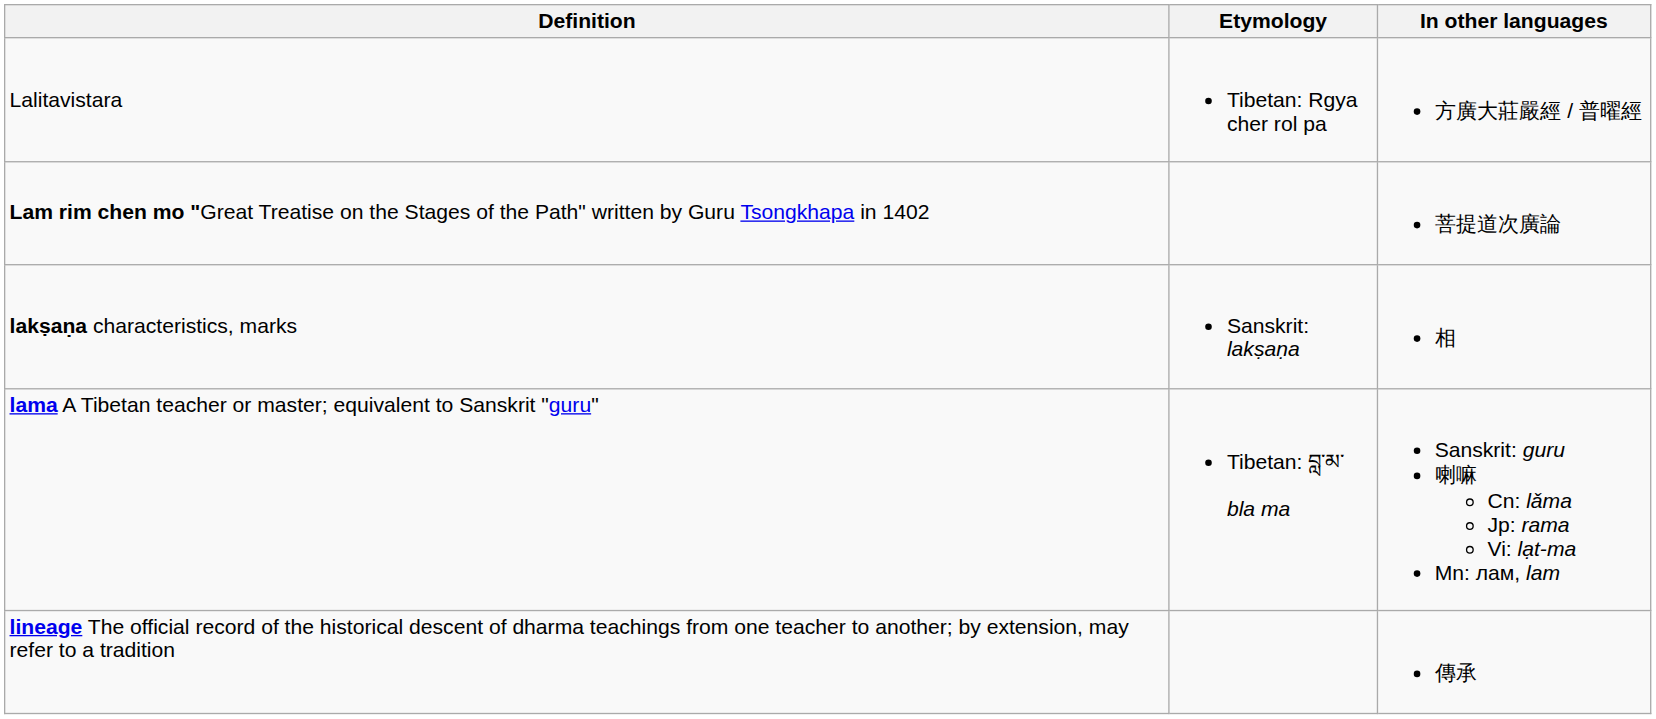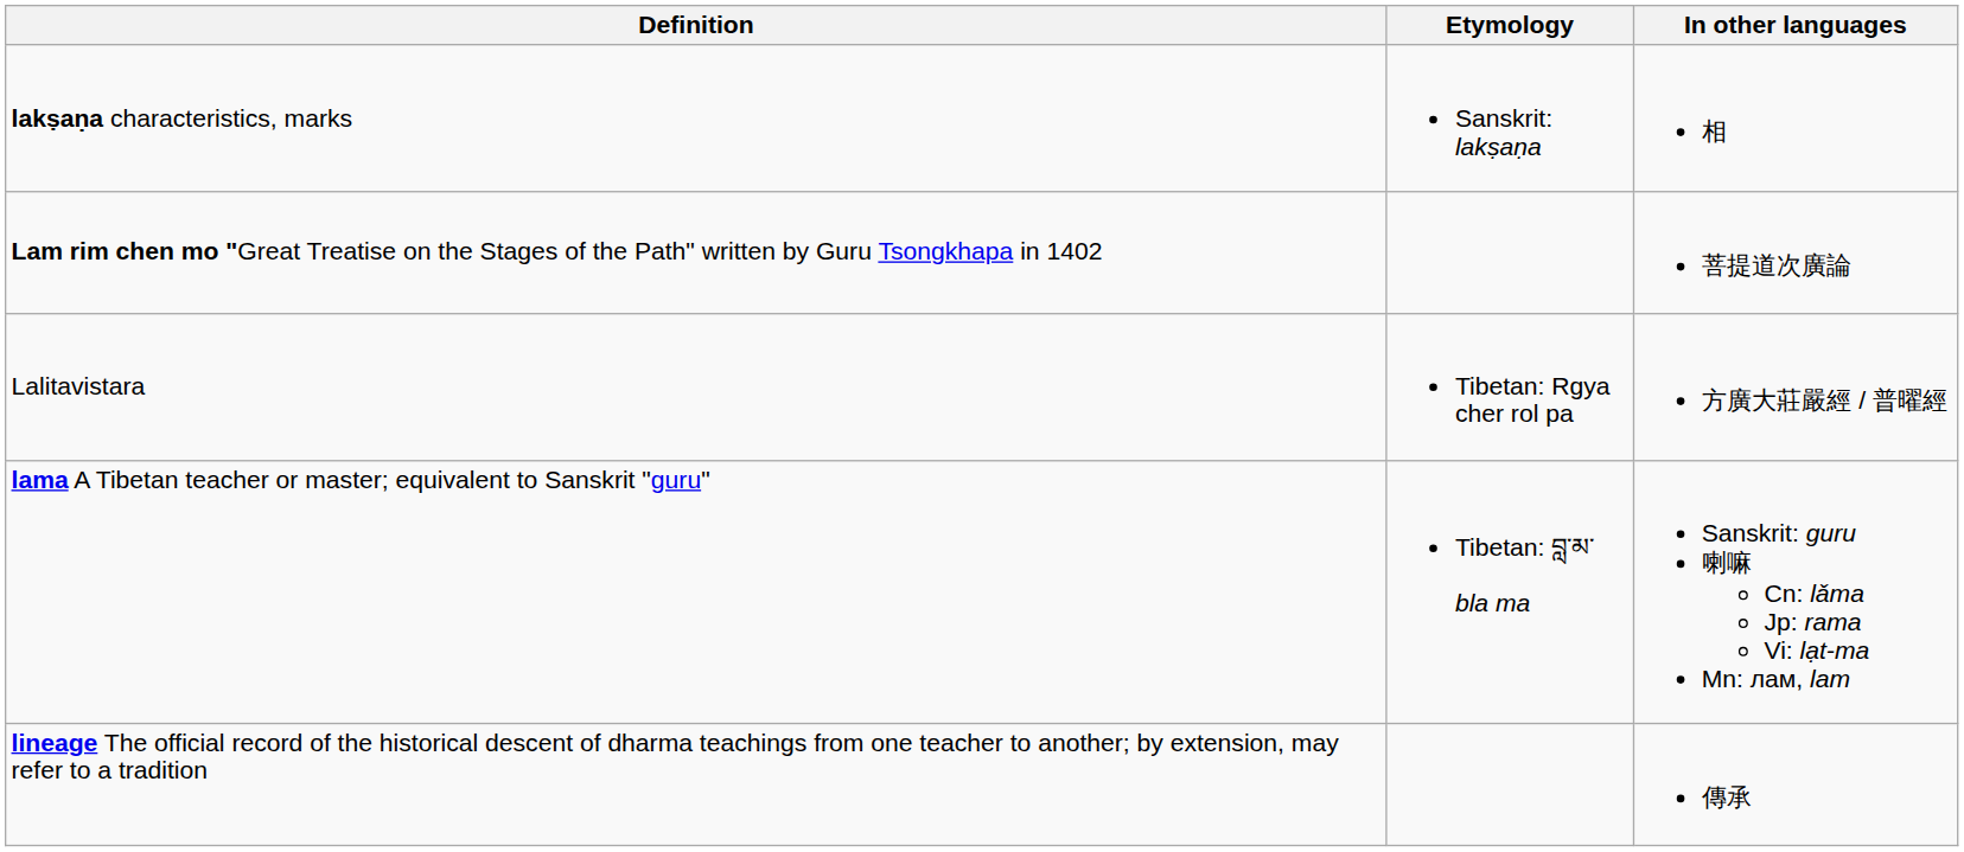rows swapped: lakṣaṇa characteristics, marks <-> Lalitavistara
